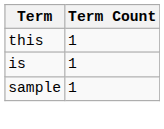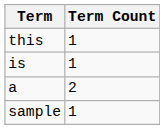+ row: a | 2
